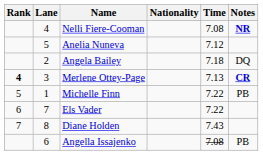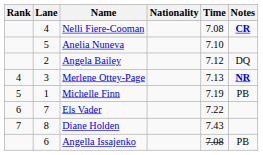Nelli Fiere-Cooman | Notes: NR -> CR
Anelia Nuneva | Time: 7.12 -> 7.10
Angela Bailey | Time: 7.18 -> 7.12
Merlene Ottey-Page | Rank: bold -> normal
Merlene Ottey-Page | Notes: CR -> NR
Michelle Finn | Time: 7.22 -> 7.19
